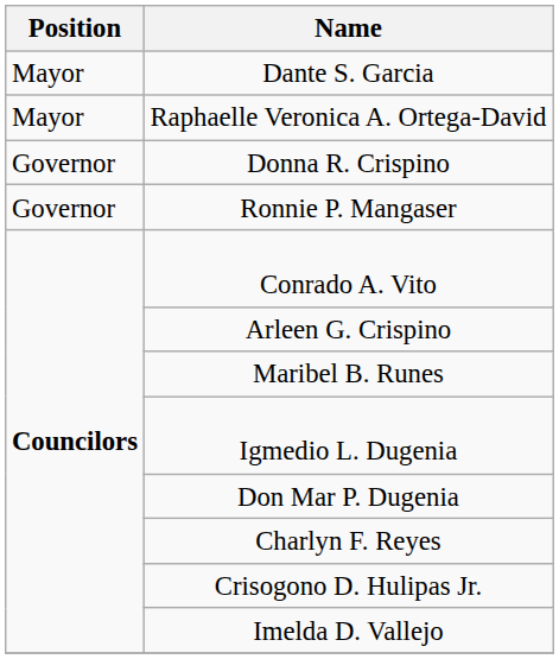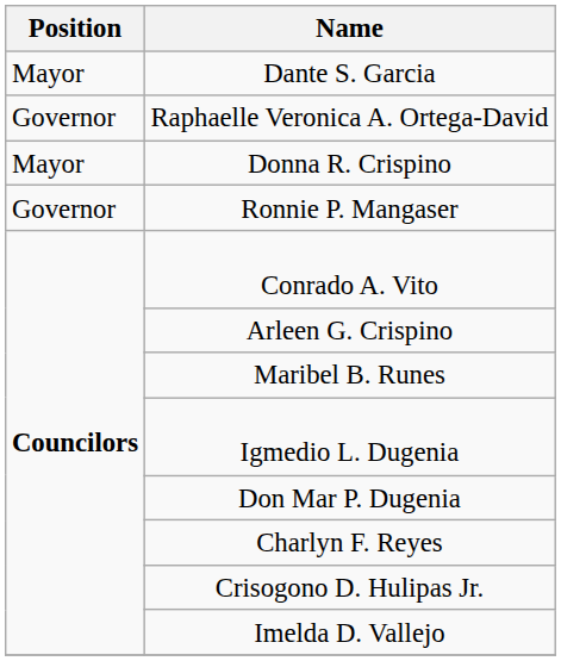Raphaelle Veronica A. Ortega-David | Position: Mayor -> Governor
Donna R. Crispino | Position: Governor -> Mayor
